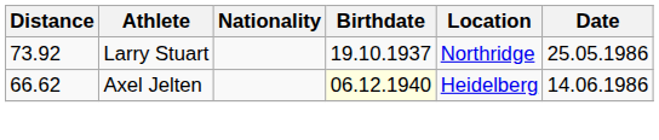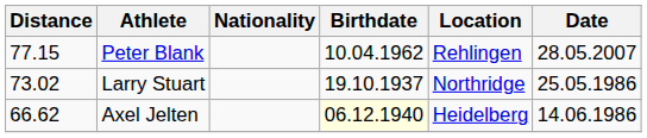+ row: 77.15 | Peter Blank | 10.04.1962 | Rehlingen | 28.05.2007
Larry Stuart | Distance: 73.92 -> 73.02
